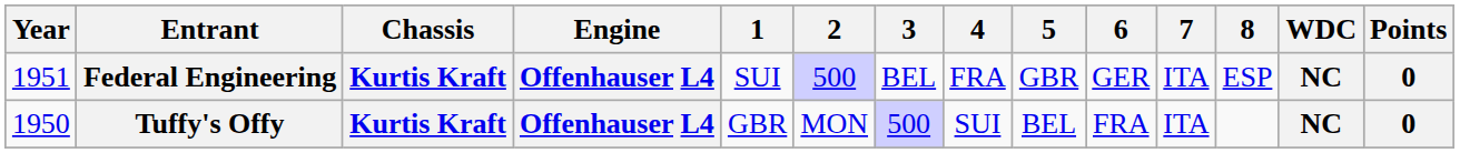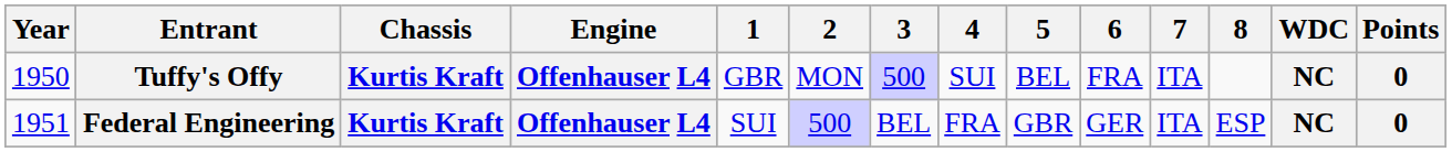rows swapped: Tuffy's Offy <-> Federal Engineering
